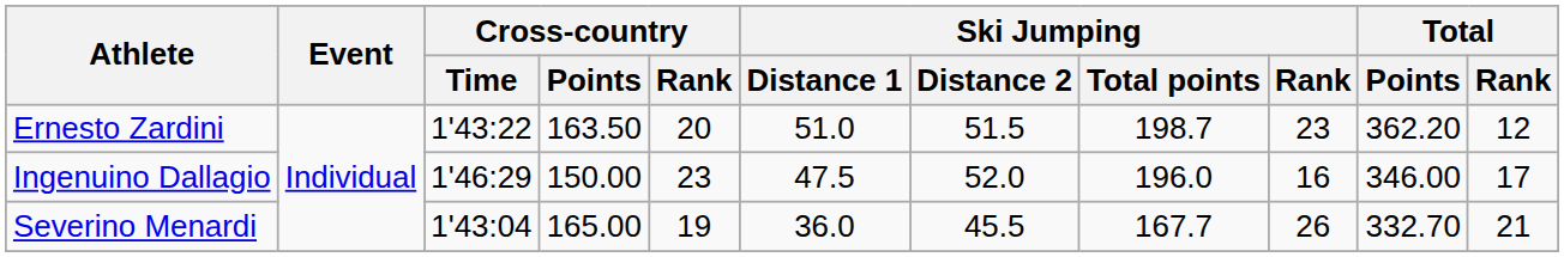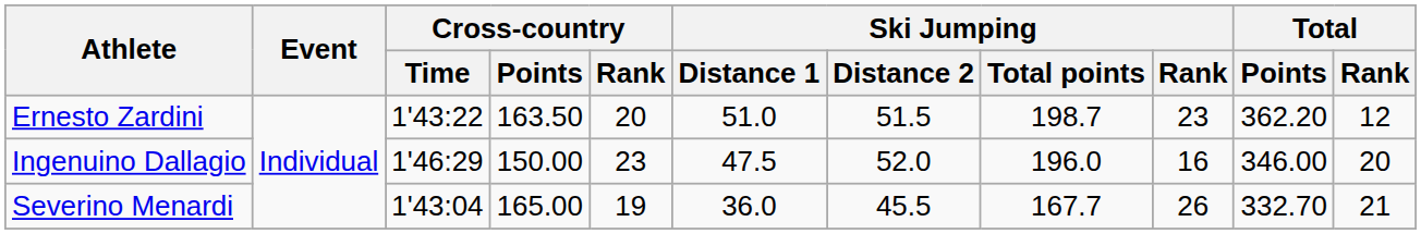Ingenuino Dallagio | Total / Rank: 17 -> 20
